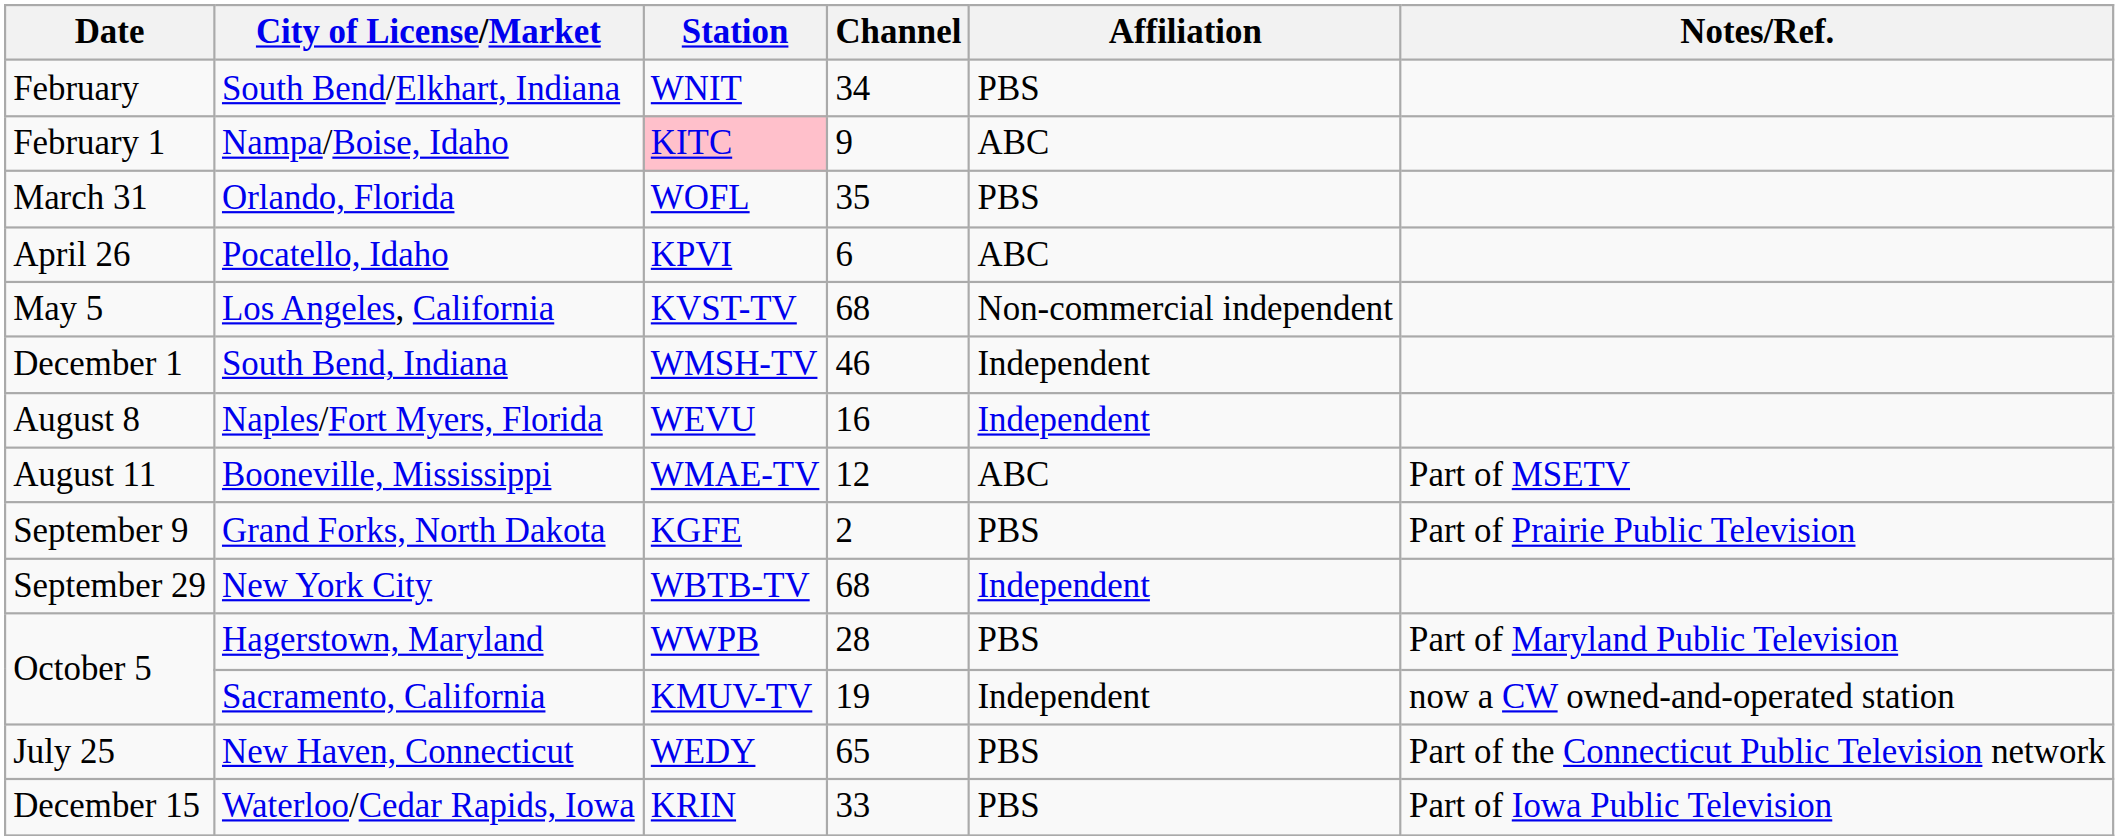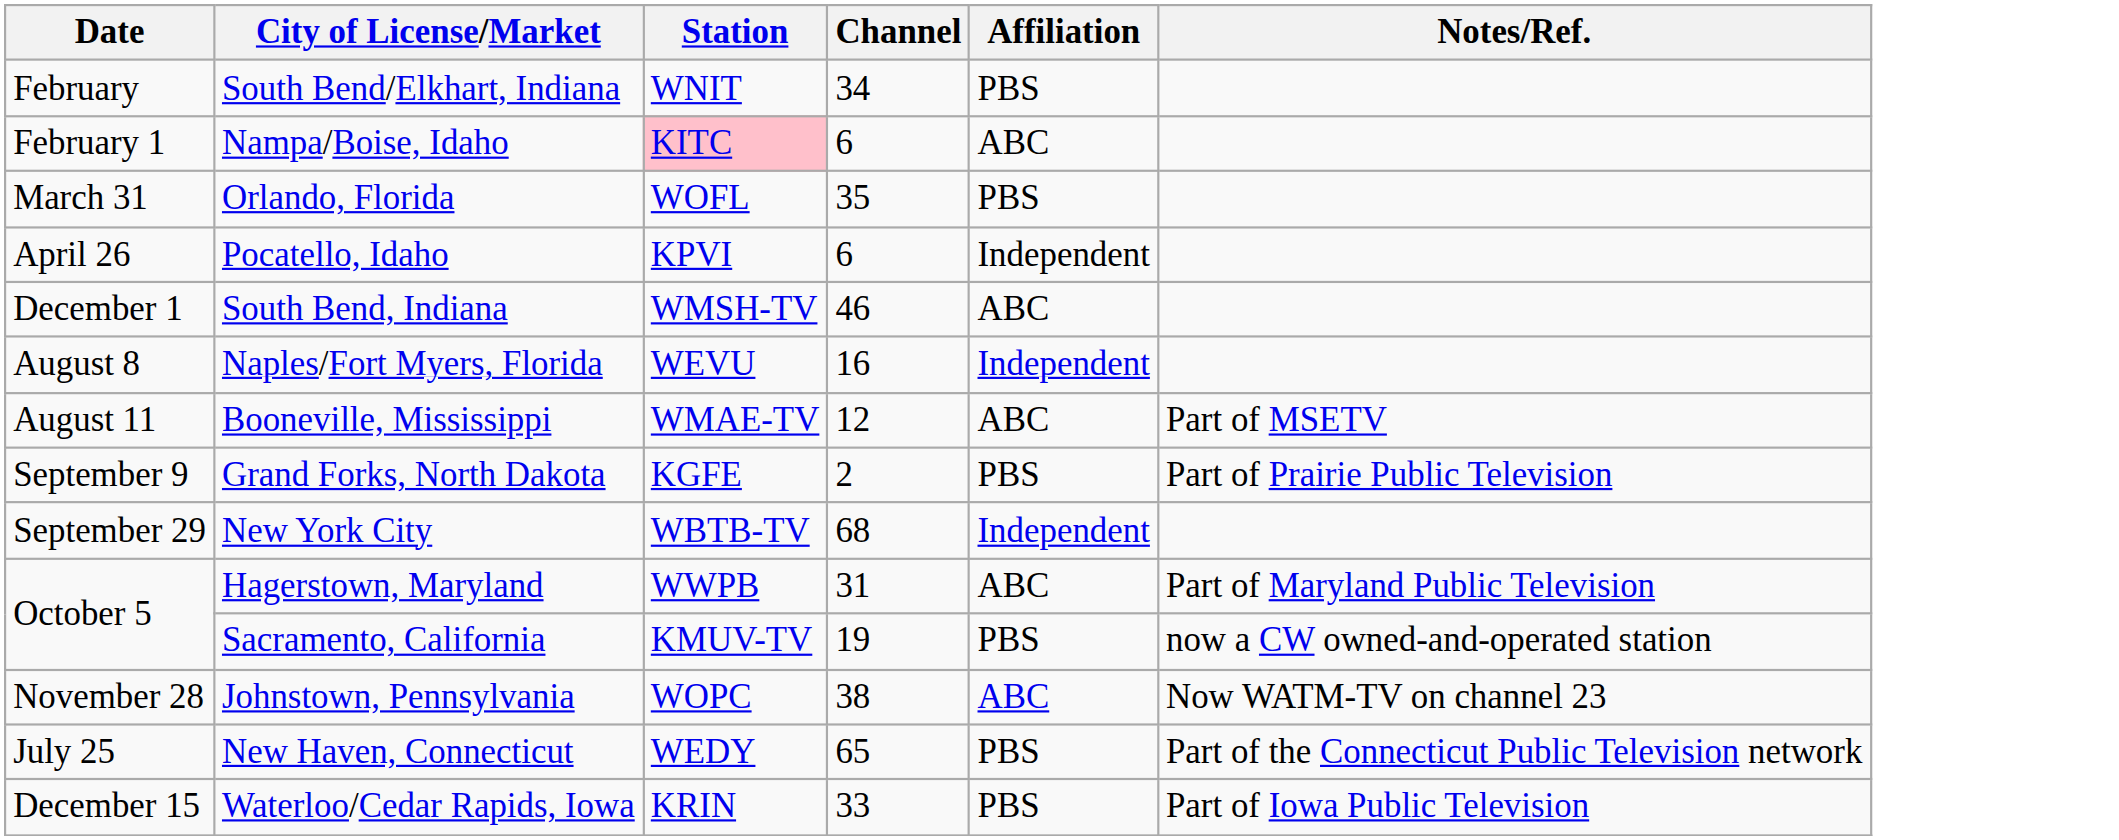Nampa/Boise, Idaho | Channel: 9 -> 6
Pocatello, Idaho | Affiliation: ABC -> Independent
- row: May 5 | Los Angeles, California | KVST-TV | 68 | Non-commercial independent
South Bend, Indiana | Affiliation: Independent -> ABC
Hagerstown, Maryland | Channel: 28 -> 31
Hagerstown, Maryland | Affiliation: PBS -> ABC
Sacramento, California | Affiliation: Independent -> PBS
+ row: November 28 | Johnstown, Pennsylvania | WOPC | 38 | ABC | Now WATM-TV on channel 23
